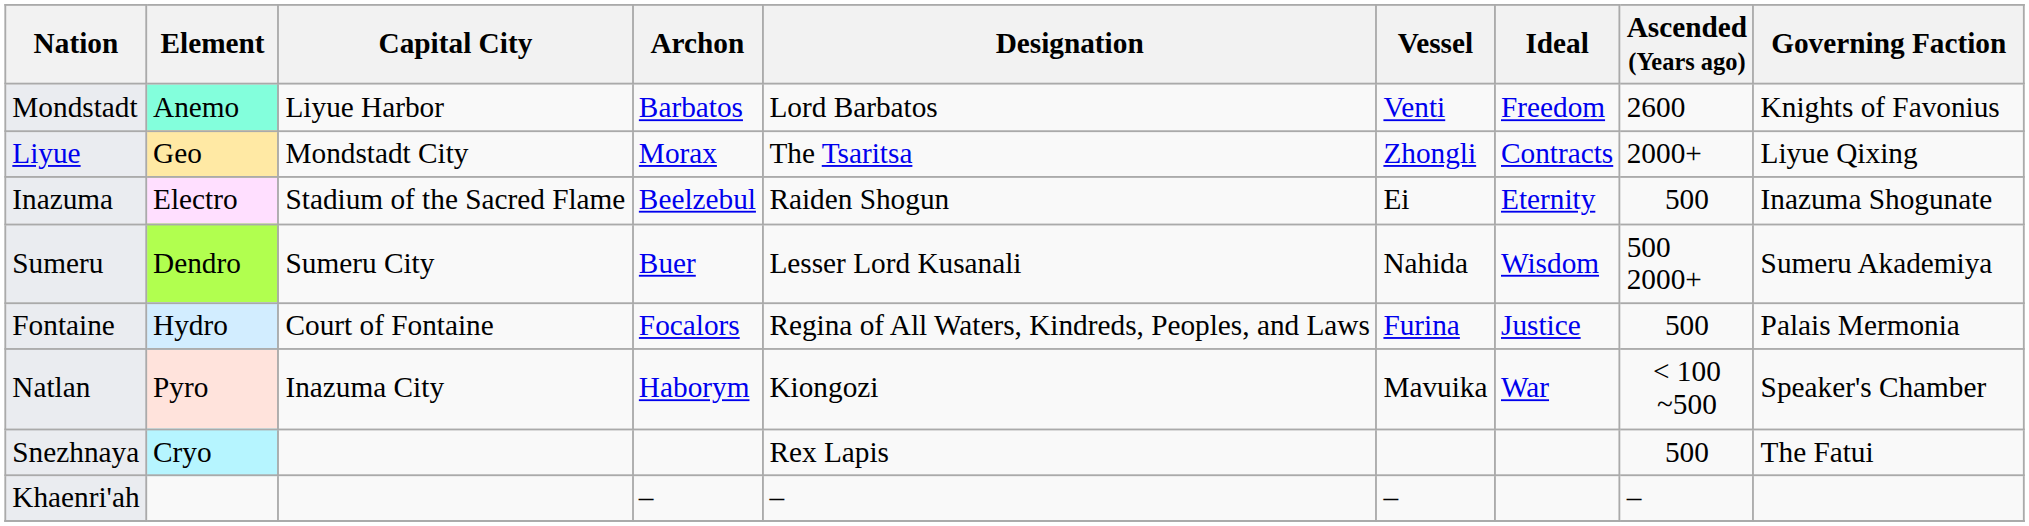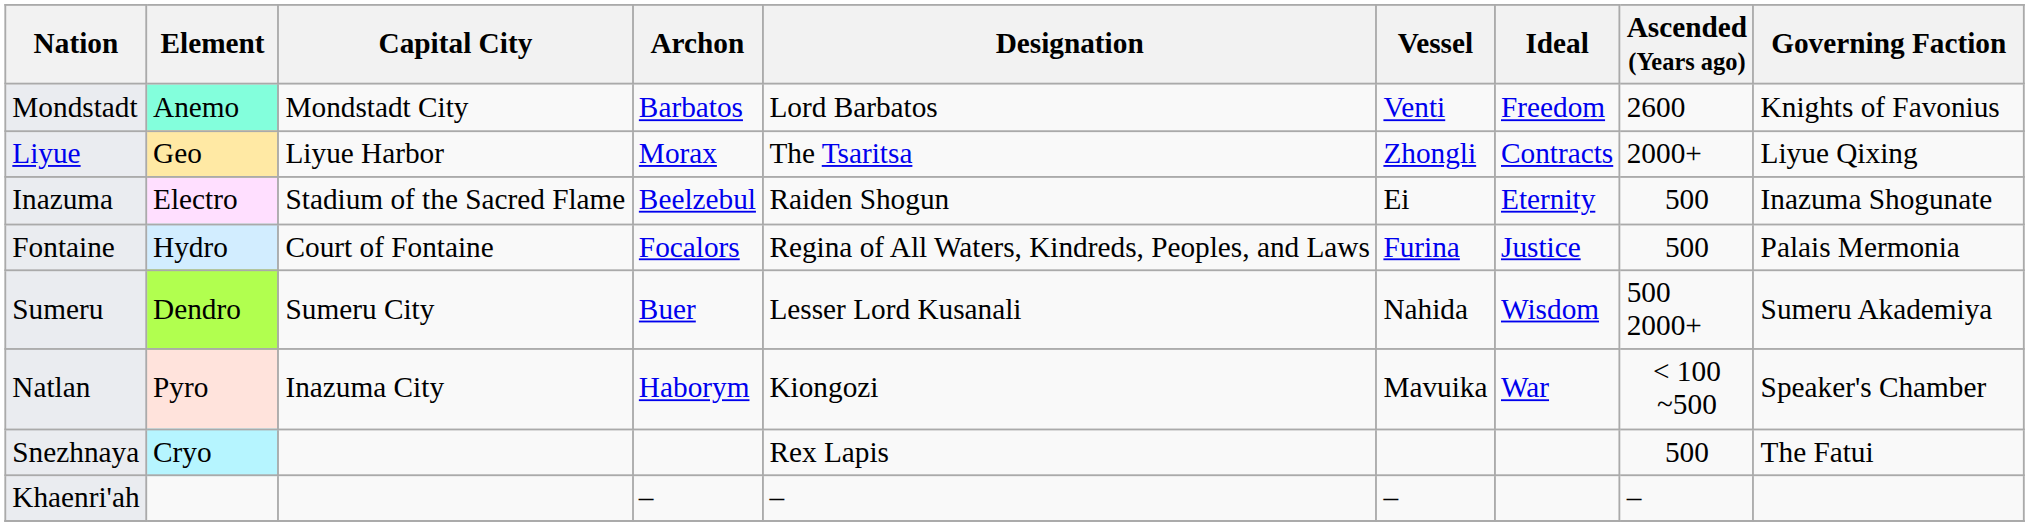Mondstadt | Capital City: Liyue Harbor -> Mondstadt City
Liyue | Capital City: Mondstadt City -> Liyue Harbor
rows swapped: Sumeru <-> Fontaine
